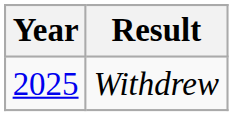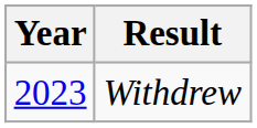Withdrew | Year: 2025 -> 2023
